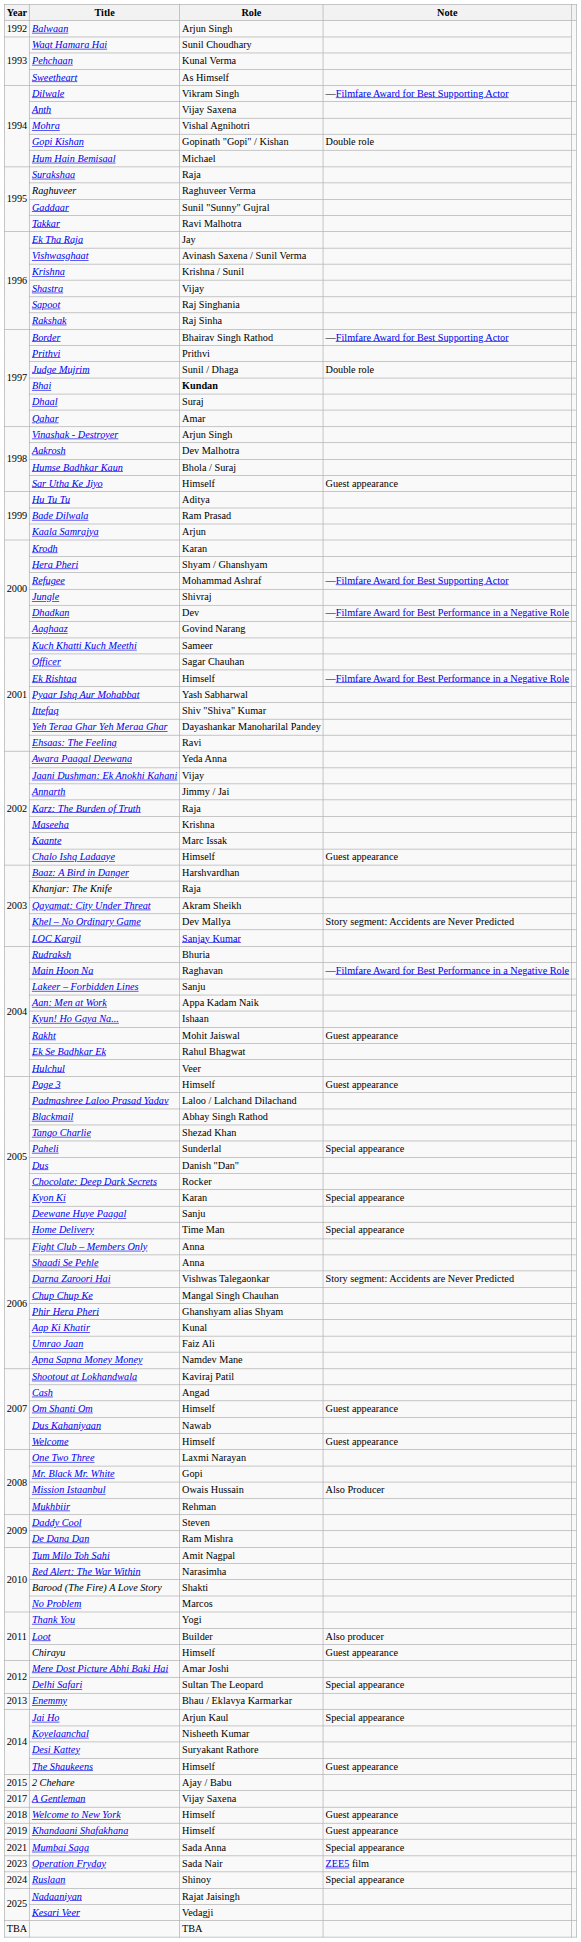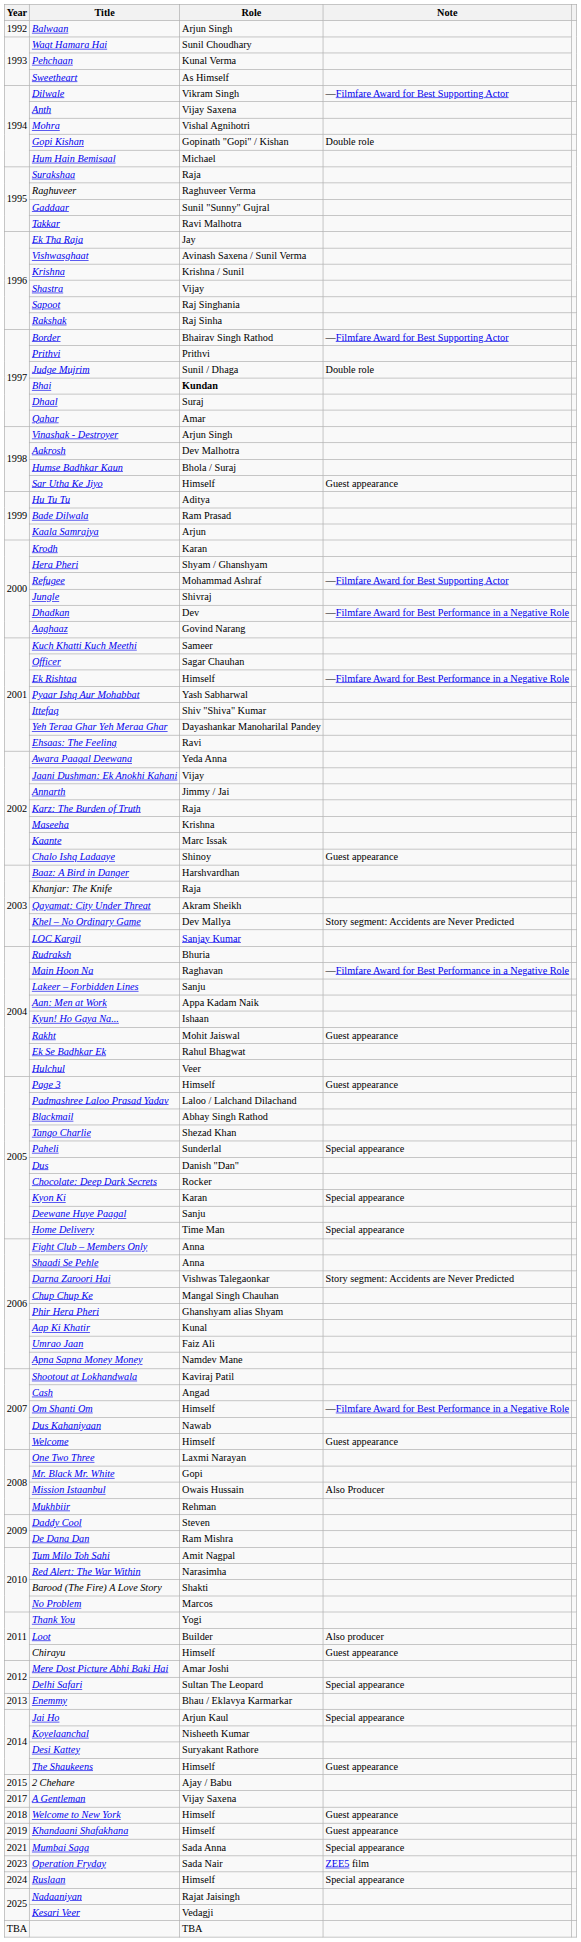Chalo Ishq Ladaaye | Role: Himself -> Shinoy
Om Shanti Om | Note: Guest appearance -> —Filmfare Award for Best Performance in a Negative Role
Ruslaan | Role: Shinoy -> Himself
